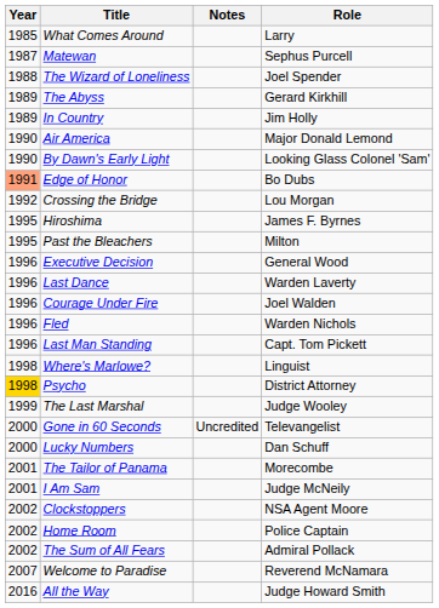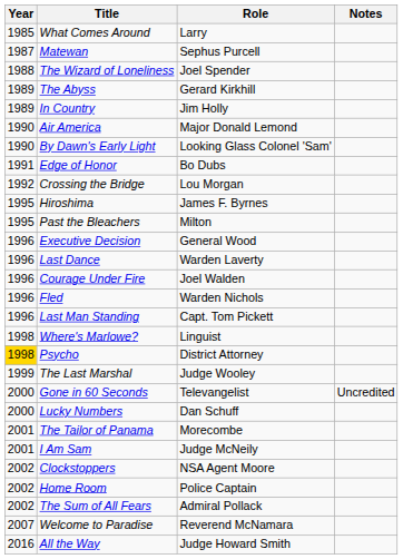columns swapped: Role <-> Notes
Edge of Honor | Year: lightsalmon background -> no background
